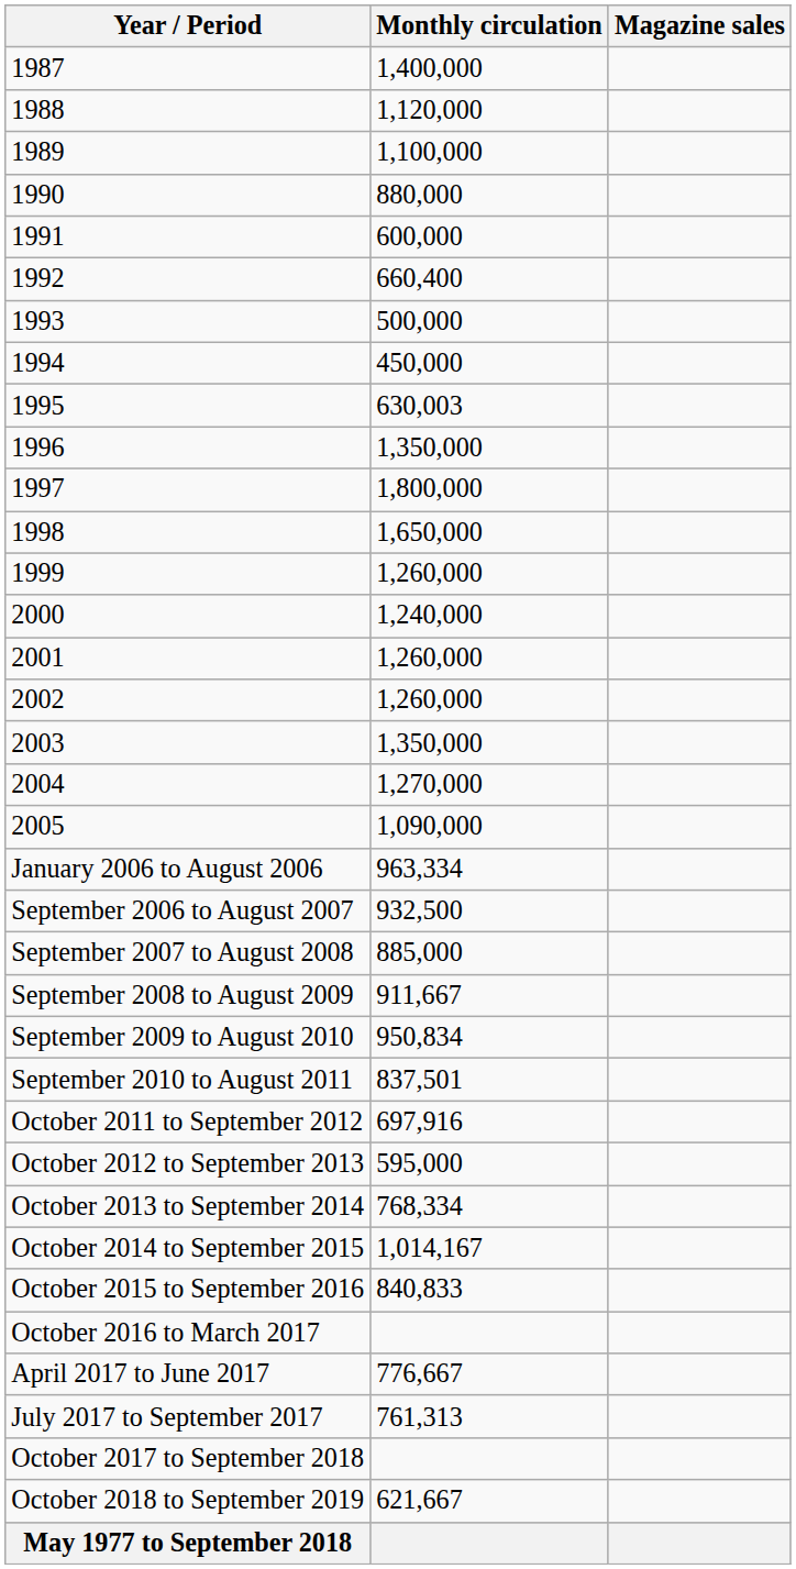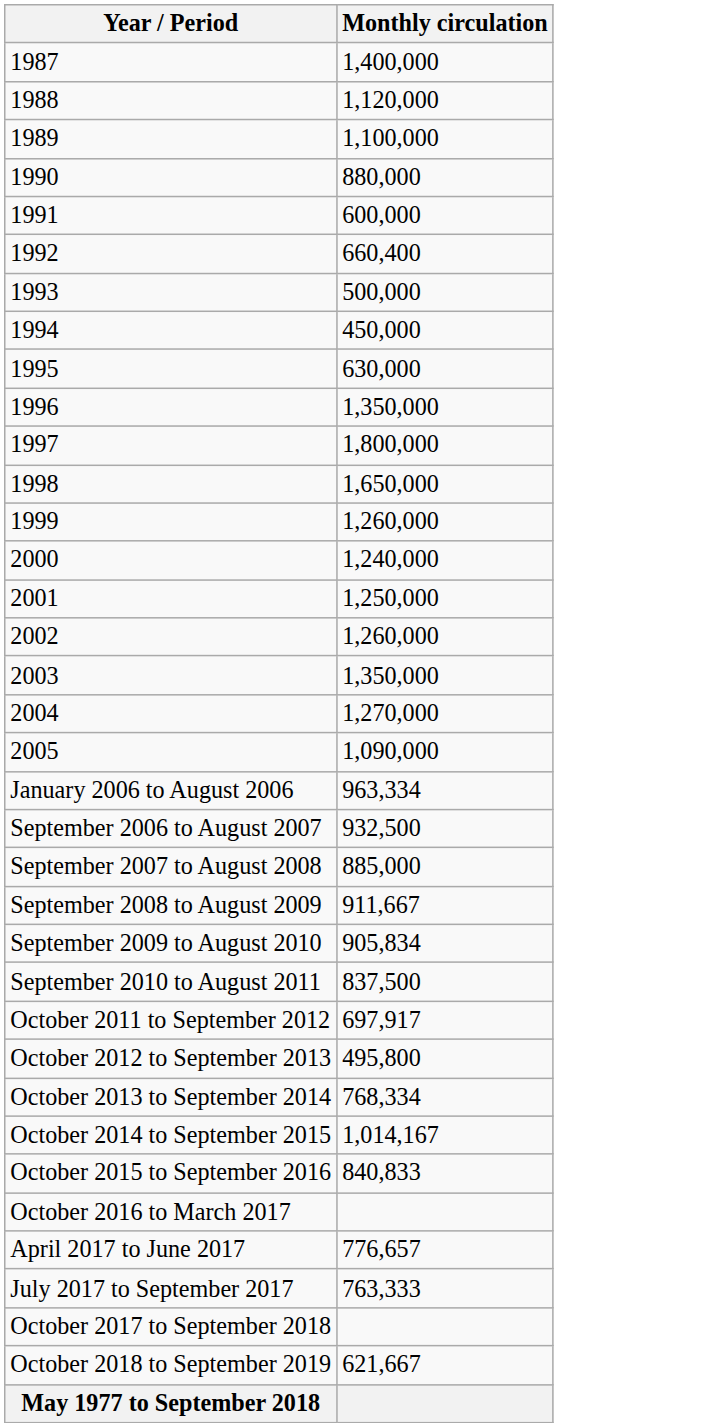- column: Magazine sales
1995 | Monthly circulation: 630,003 -> 630,000
2001 | Monthly circulation: 1,260,000 -> 1,250,000
September 2009 to August 2010 | Monthly circulation: 950,834 -> 905,834
September 2010 to August 2011 | Monthly circulation: 837,501 -> 837,500
October 2011 to September 2012 | Monthly circulation: 697,916 -> 697,917
October 2012 to September 2013 | Monthly circulation: 595,000 -> 495,800
April 2017 to June 2017 | Monthly circulation: 776,667 -> 776,657
July 2017 to September 2017 | Monthly circulation: 761,313 -> 763,333
